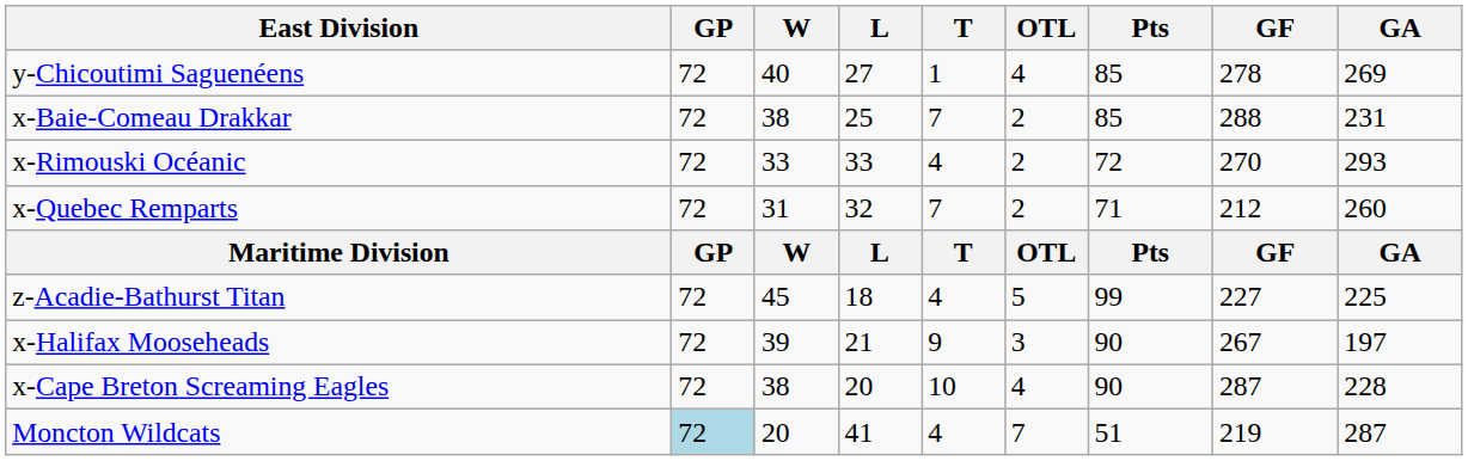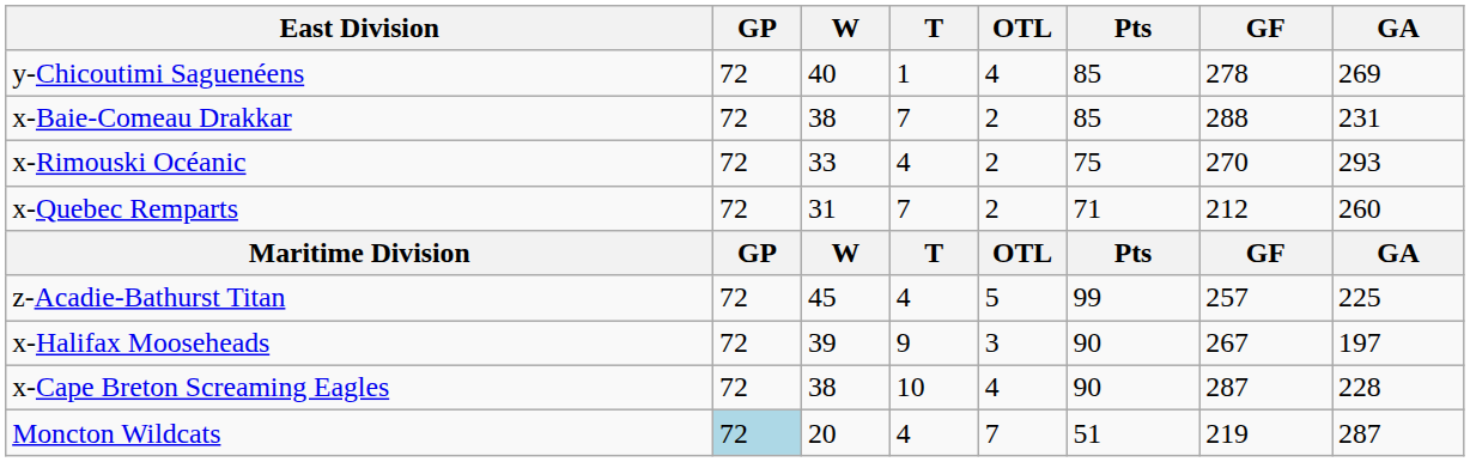- column: L | 27 | 25 | 33 | 32 | L | 18 | 21 | 20 | 41
x-Rimouski Océanic | Pts: 72 -> 75
z-Acadie-Bathurst Titan | GF: 227 -> 257
